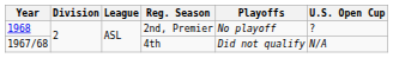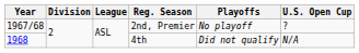2nd, Premier | Year: 1968 -> 1967/68
4th | Year: 1967/68 -> 1968
